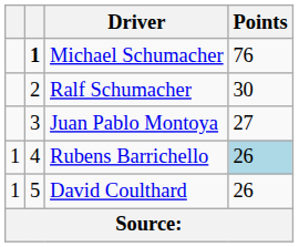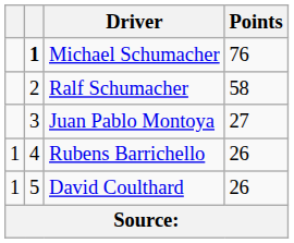Ralf Schumacher | Points: 30 -> 58
Rubens Barrichello | Points: lightblue background -> no background
